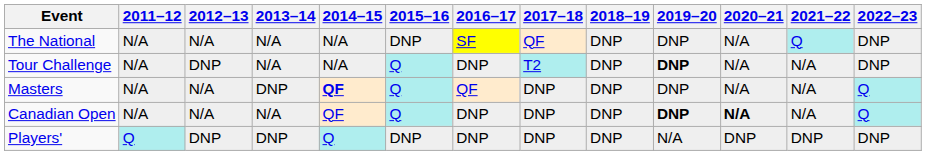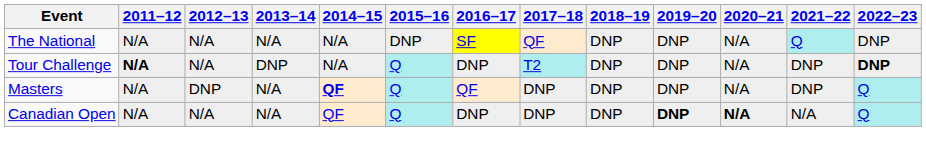Tour Challenge | 2011–12: normal -> bold
Tour Challenge | 2012–13: DNP -> N/A
Tour Challenge | 2013–14: N/A -> DNP
Tour Challenge | 2019–20: bold -> normal
Tour Challenge | 2021–22: N/A -> DNP
Tour Challenge | 2022–23: normal -> bold
Masters | 2012–13: N/A -> DNP
Masters | 2013–14: DNP -> N/A
Masters | 2021–22: N/A -> DNP
- row: Players' | Q | DNP | DNP | Q | DNP | DNP | DNP | DNP | N/A | DNP | DNP | DNP
